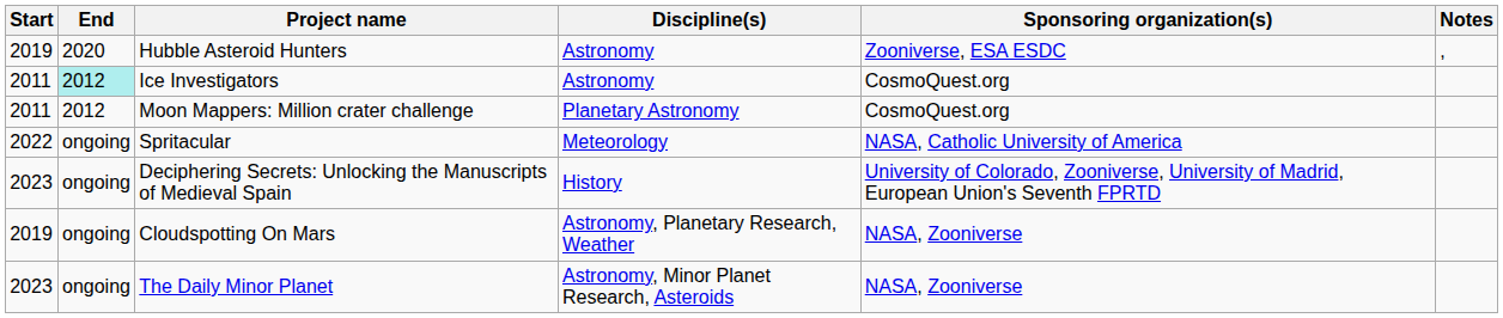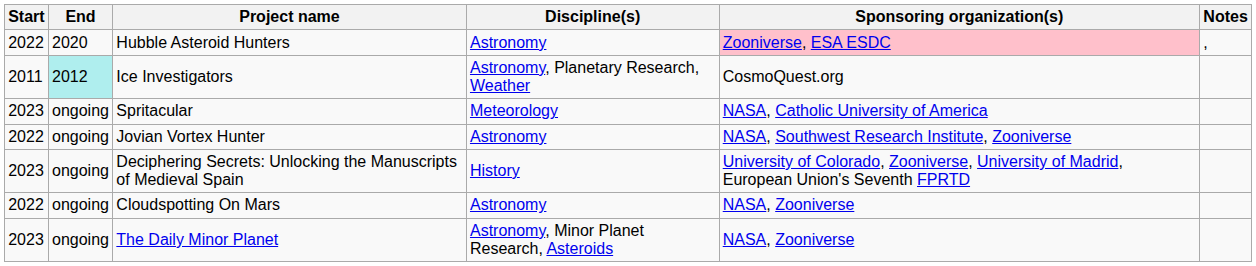Hubble Asteroid Hunters | Start: 2019 -> 2022
Hubble Asteroid Hunters | Sponsoring organization(s): no background -> pink background
Ice Investigators | Discipline(s): Astronomy -> Astronomy, Planetary Research, Weather
- row: 2011 | 2012 | Moon Mappers: Million crater challenge | Planetary Astronomy | CosmoQuest.org
Spritacular | Start: 2022 -> 2023
+ row: 2022 | ongoing | Jovian Vortex Hunter | Astronomy | NASA, Southwest Research Institute, Zooniverse
Cloudspotting On Mars | Start: 2019 -> 2022
Cloudspotting On Mars | Discipline(s): Astronomy, Planetary Research, Weather -> Astronomy
